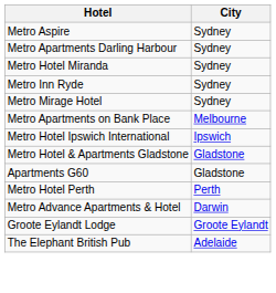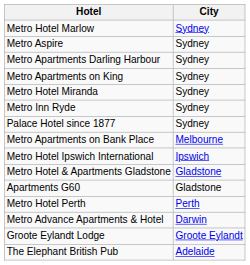+ row: Metro Hotel Marlow | Sydney
+ row: Metro Apartments on King | Sydney
- row: Metro Mirage Hotel | Sydney
+ row: Palace Hotel since 1877 | Sydney
